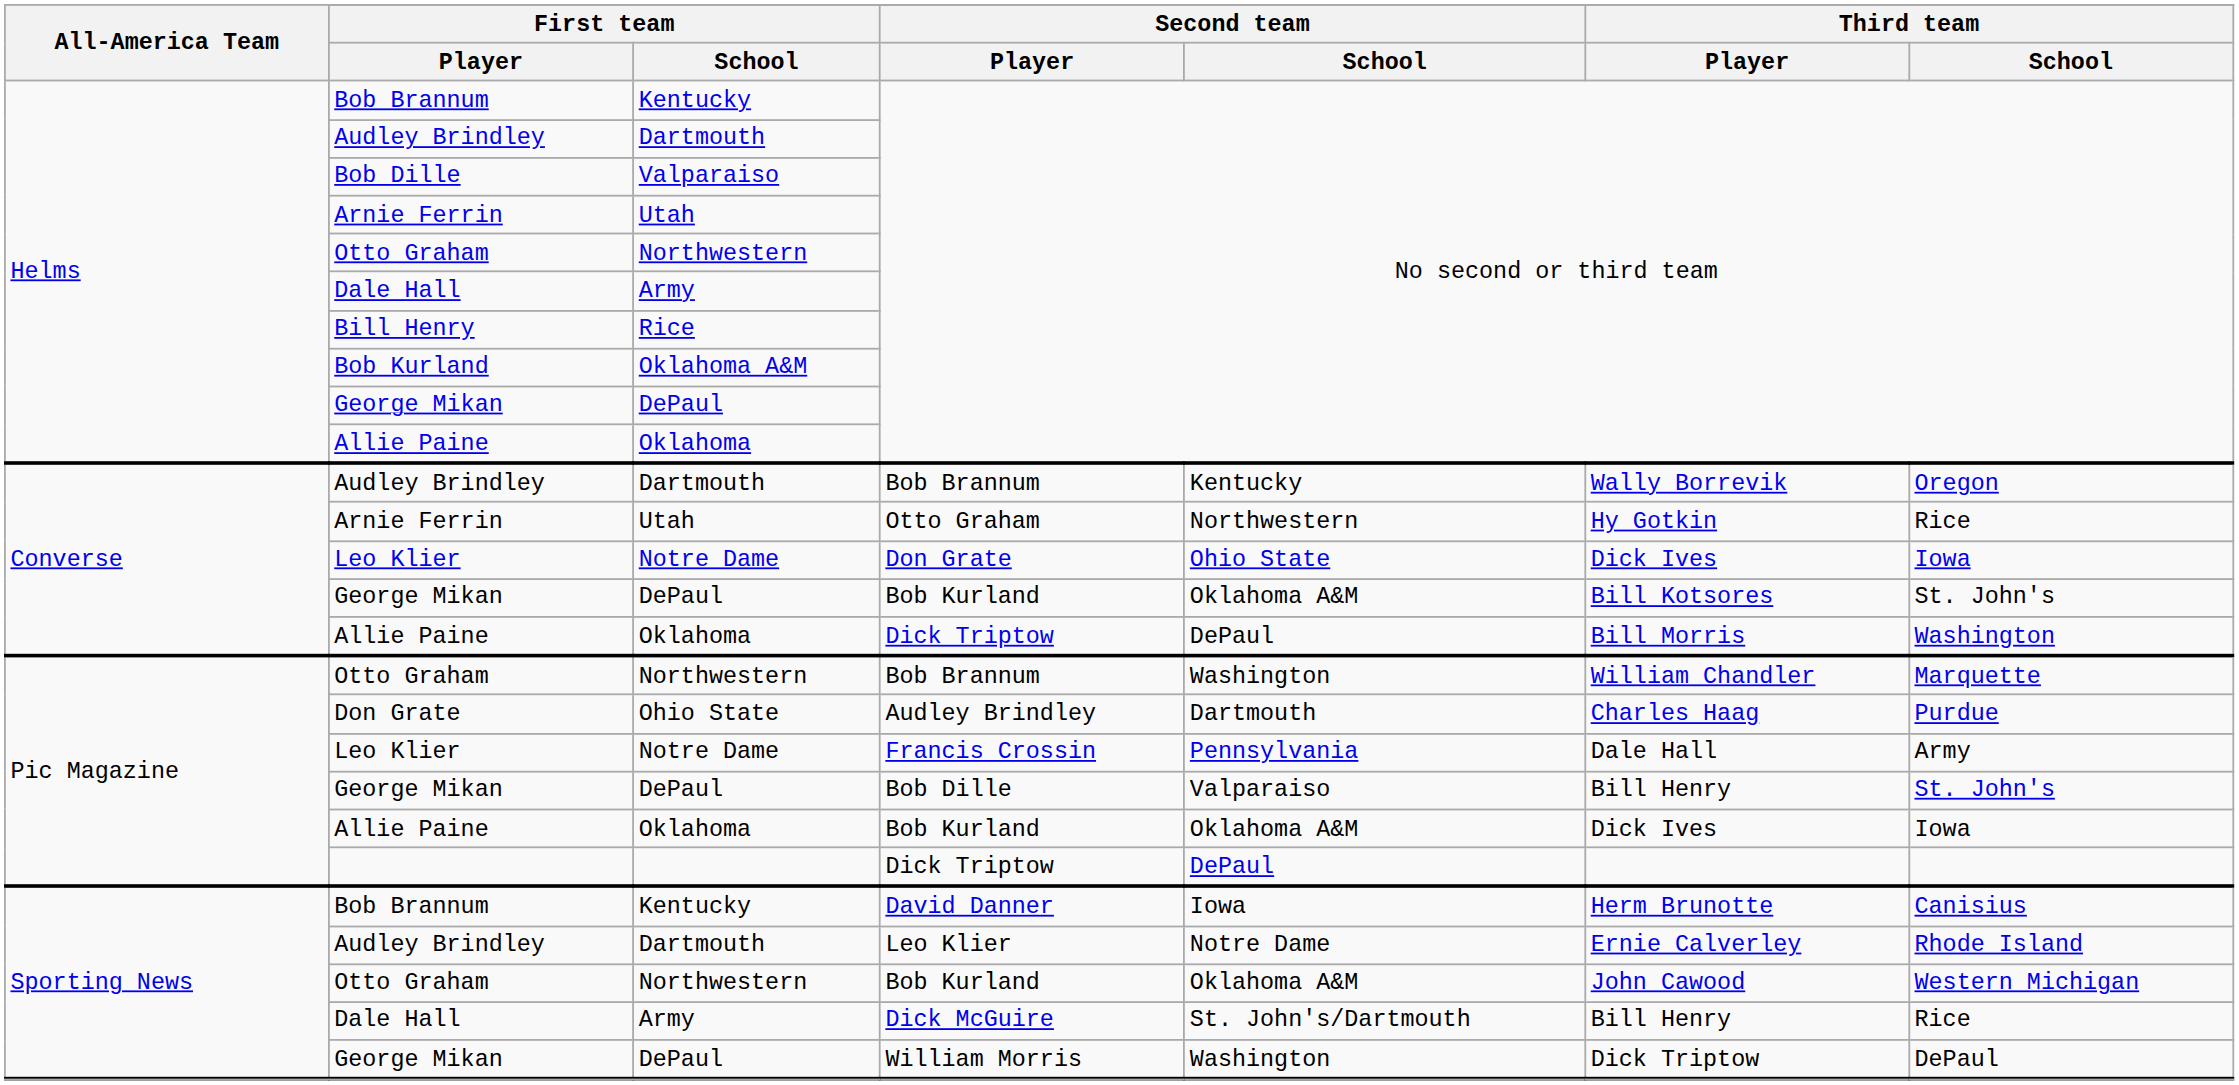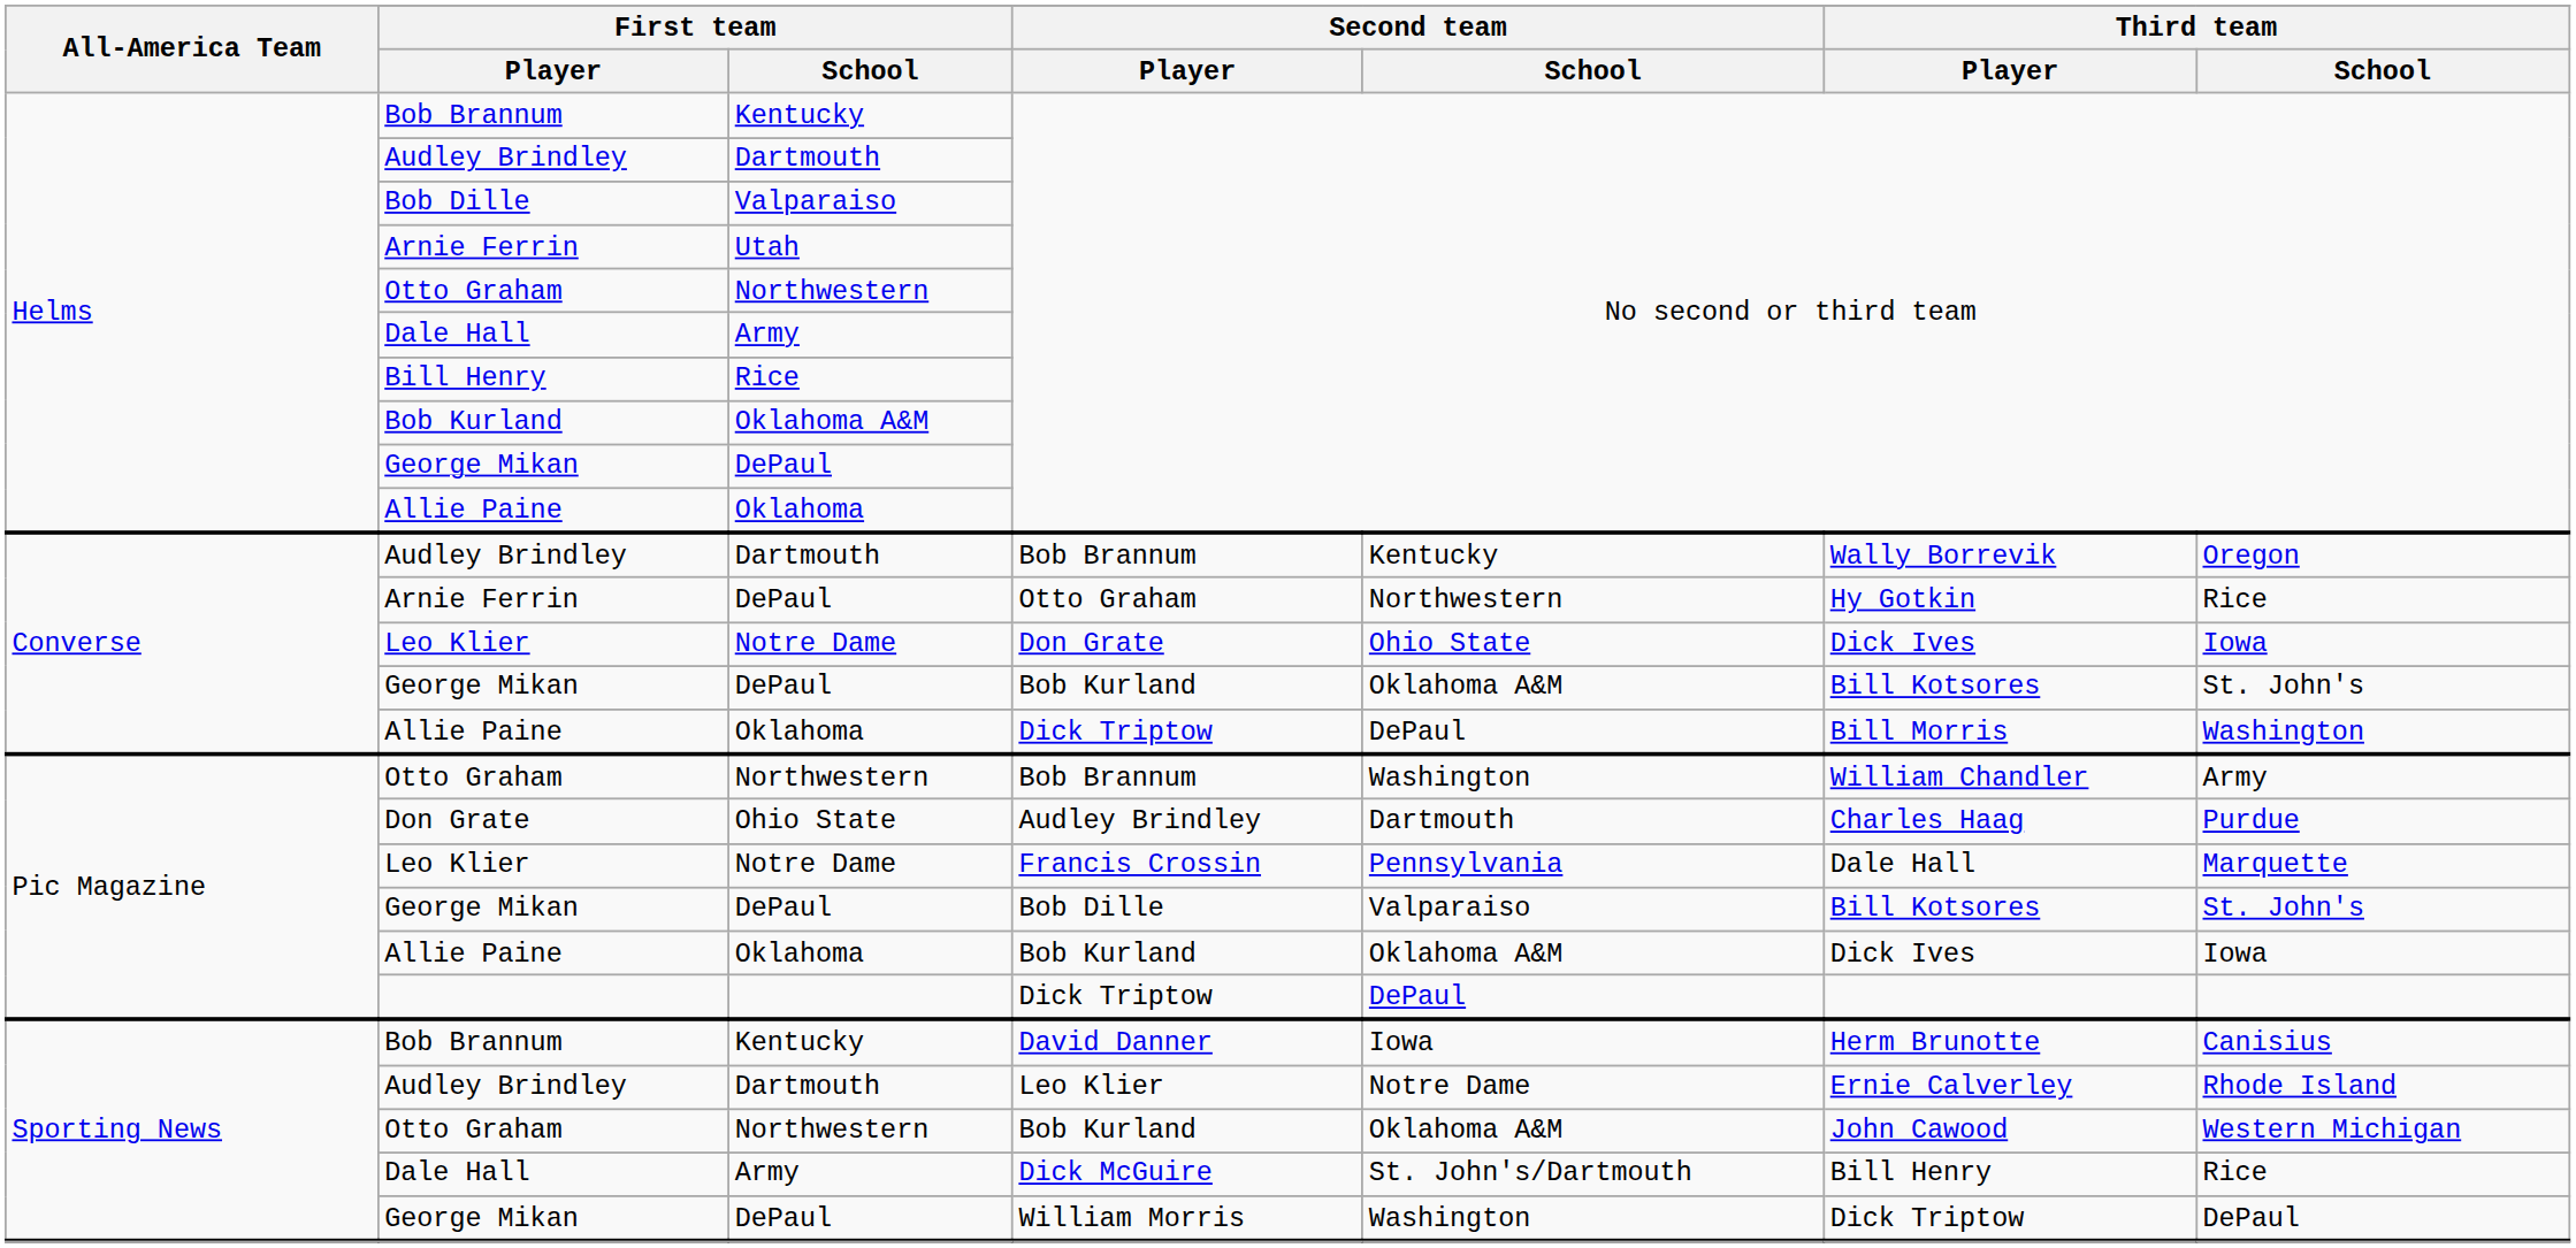Arnie Ferrin / Otto Graham | First team / School: Utah -> DePaul
Otto Graham / Bob Brannum | Third team / School: Marquette -> Army
Leo Klier / Francis Crossin | Third team / School: Army -> Marquette
George Mikan / Bob Dille | Third team / Player: Bill Henry -> Bill Kotsores
